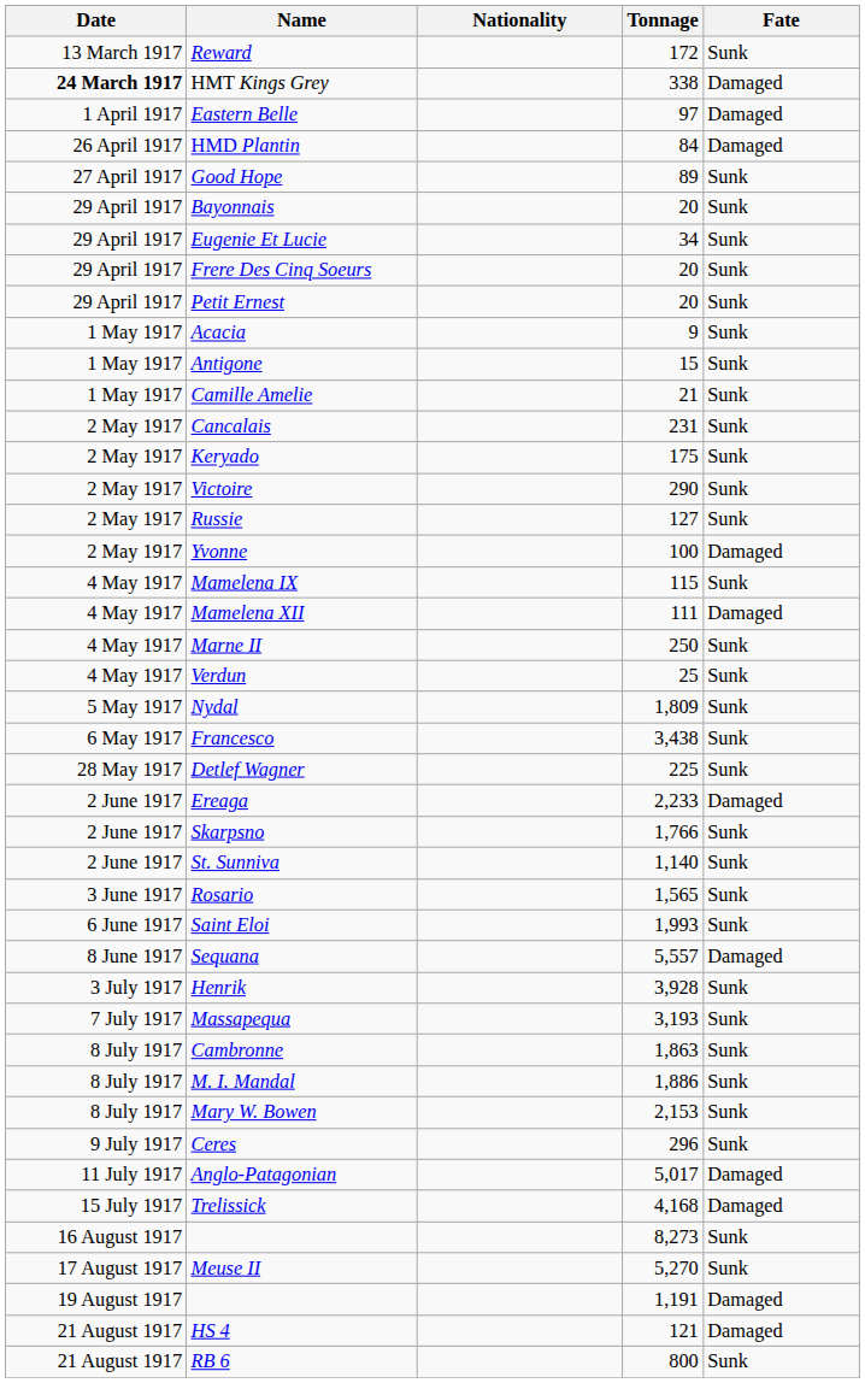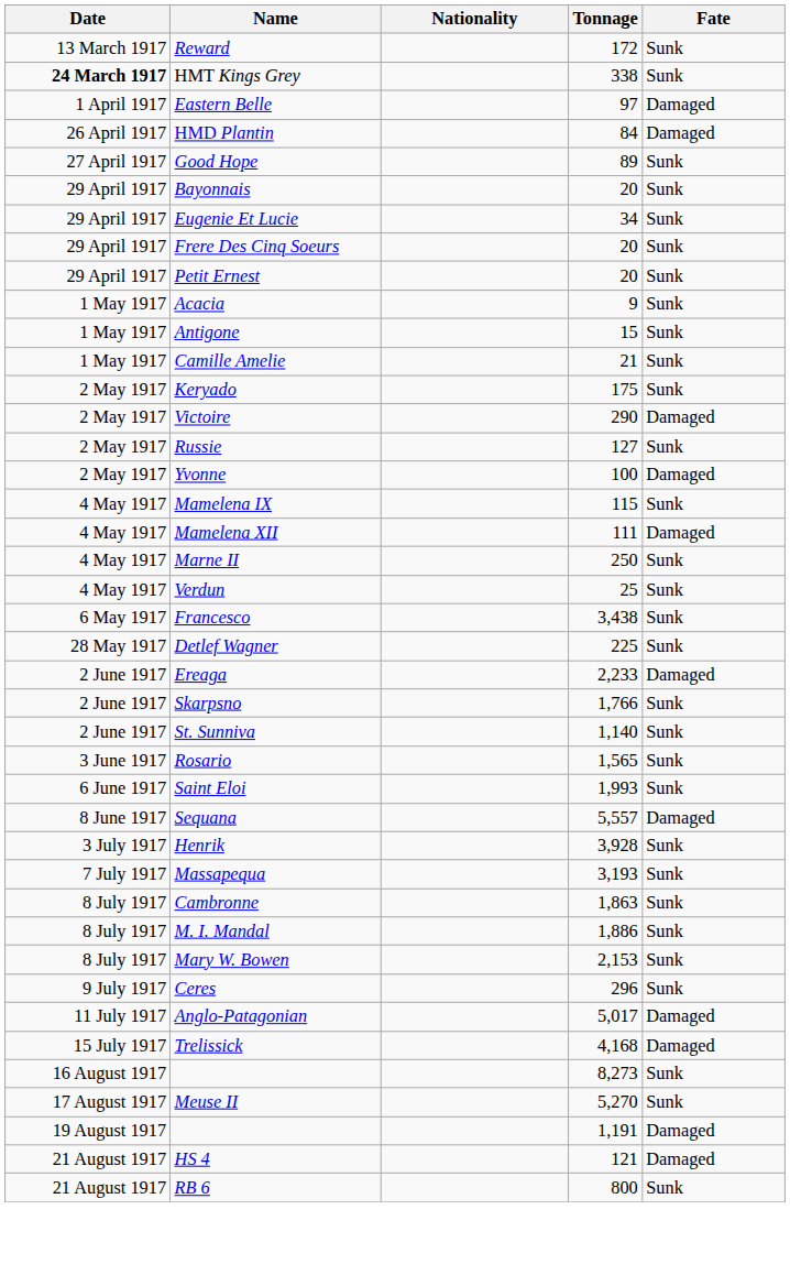HMT Kings Grey | Fate: Damaged -> Sunk
- row: 2 May 1917 | Cancalais | 231 | Sunk
Victoire | Fate: Sunk -> Damaged
- row: 5 May 1917 | Nydal | 1,809 | Sunk
